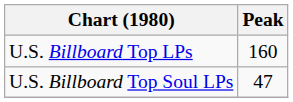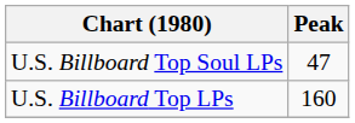rows swapped: U.S. Billboard Top LPs <-> U.S. Billboard Top Soul LPs
